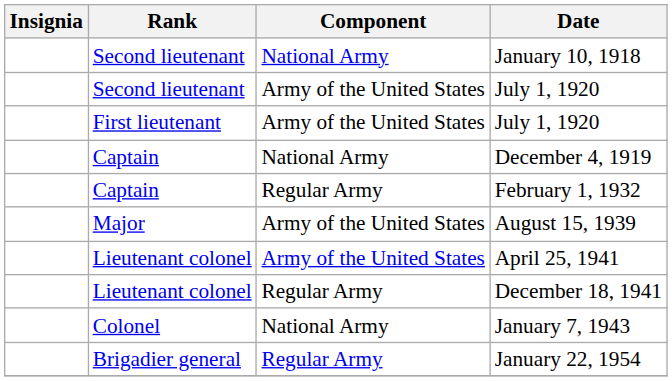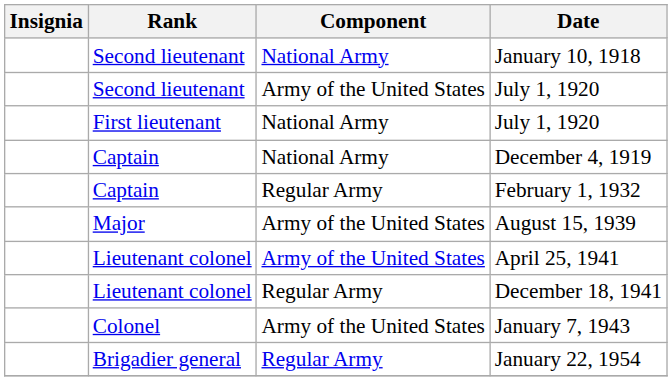First lieutenant / July 1, 1920 | Component: Army of the United States -> National Army
January 7, 1943 | Component: National Army -> Army of the United States
